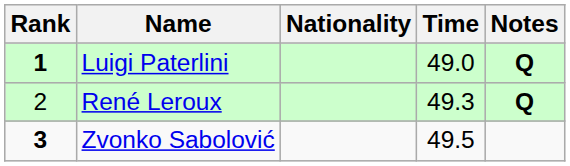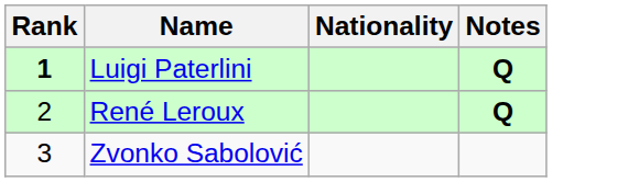- column: Time | 49.0 | 49.3 | 49.5
Zvonko Sabolović | Rank: bold -> normal
